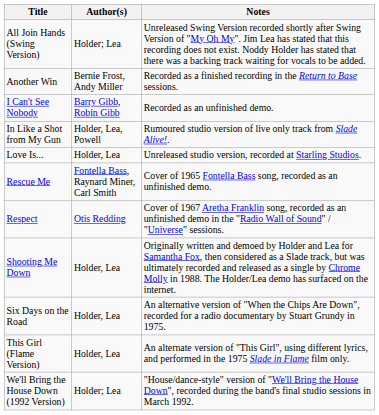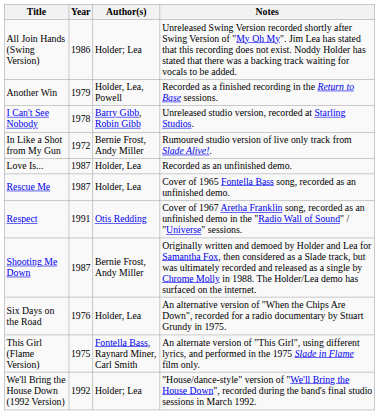+ column: Year | 1986 | 1979 | 1978 | 1972 | 1987 | 1987 | 1991 | 1987 | 1976 | 1975 | 1992
Another Win | Author(s): Bernie Frost, Andy Miller -> Holder, Lea, Powell
I Can't See Nobody | Notes: Recorded as an unfinished demo. -> Unreleased studio version, recorded at Starling Studios.
In Like a Shot from My Gun | Author(s): Holder, Lea, Powell -> Bernie Frost, Andy Miller
Love Is... | Notes: Unreleased studio version, recorded at Starling Studios. -> Recorded as an unfinished demo.
Rescue Me | Author(s): Fontella Bass, Raynard Miner, Carl Smith -> Holder, Lea
Shooting Me Down | Author(s): Holder, Lea -> Bernie Frost, Andy Miller
This Girl (Flame Version) | Author(s): Holder, Lea -> Fontella Bass, Raynard Miner, Carl Smith
